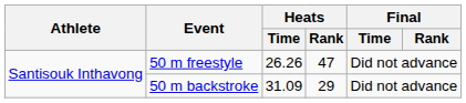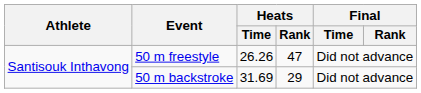50 m backstroke | Heats / Time: 31.09 -> 31.69
